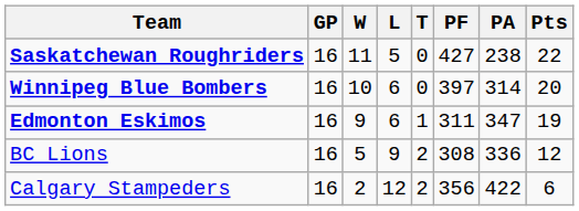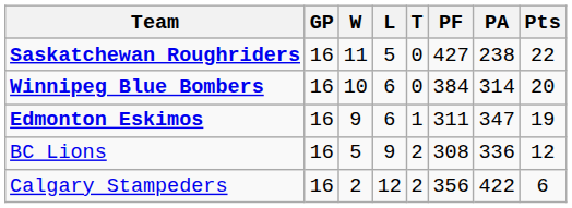Winnipeg Blue Bombers | PF: 397 -> 384
